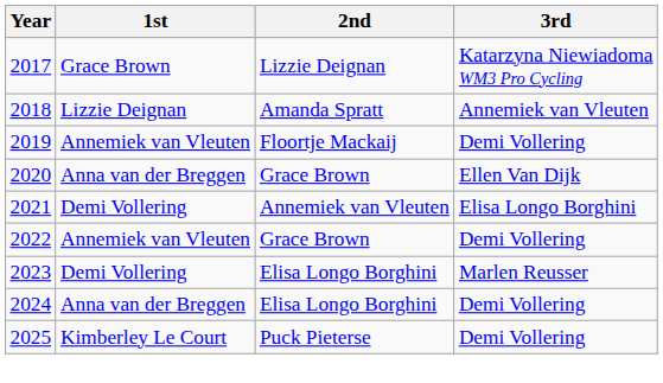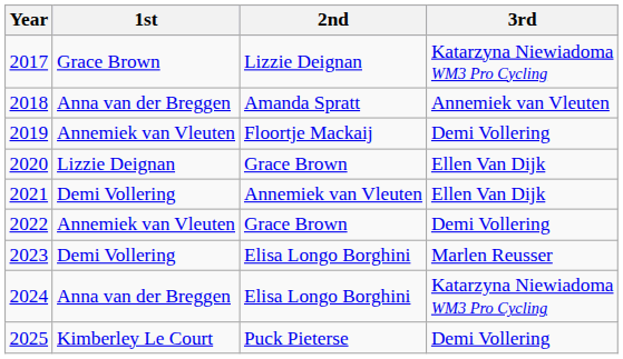2018 | 1st: Lizzie Deignan -> Anna van der Breggen
2020 | 1st: Anna van der Breggen -> Lizzie Deignan
2021 | 3rd: Elisa Longo Borghini -> Ellen Van Dijk
2024 | 3rd: Demi Vollering -> Katarzyna Niewiadoma WM3 Pro Cycling
